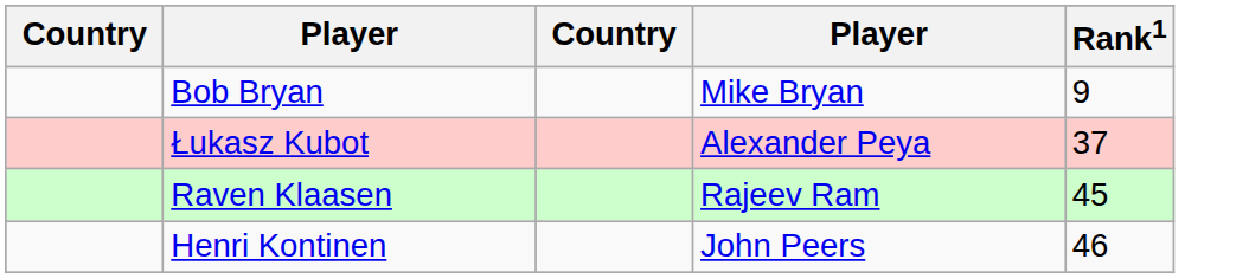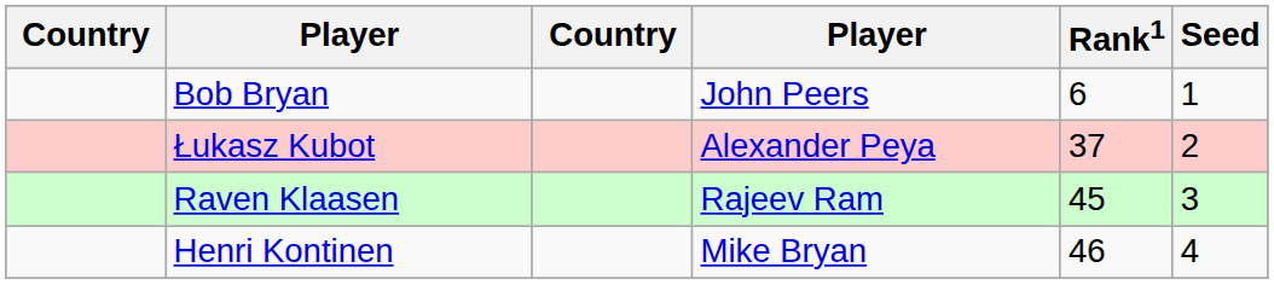+ column: Seed | 1 | 2 | 3 | 4
Bob Bryan | column 4: Mike Bryan -> John Peers
Bob Bryan | Rank1: 9 -> 6
Henri Kontinen | column 4: John Peers -> Mike Bryan
